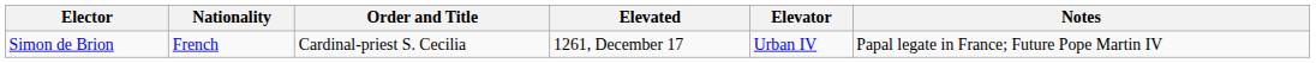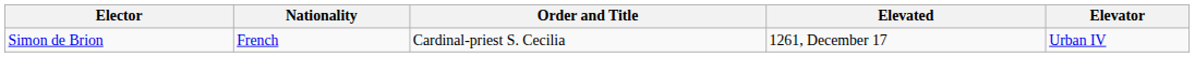- column: Notes | Papal legate in France; Future Pope Martin IV
